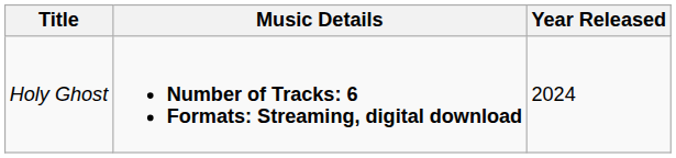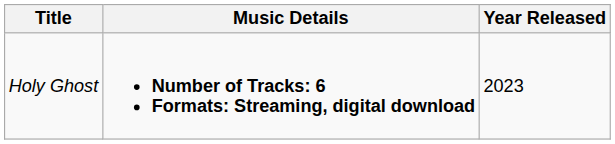Holy Ghost | Year Released: 2024 -> 2023
